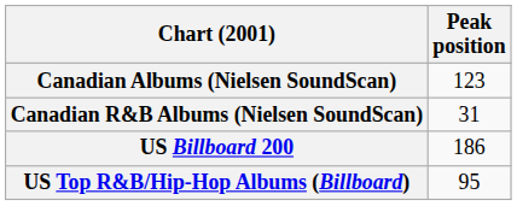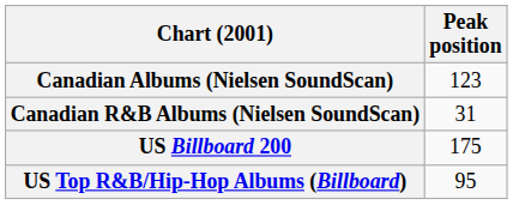US Billboard 200 | Peak position: 186 -> 175
